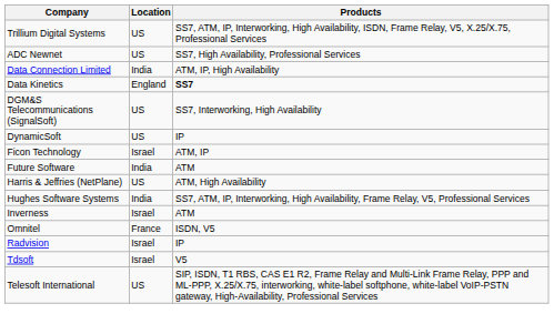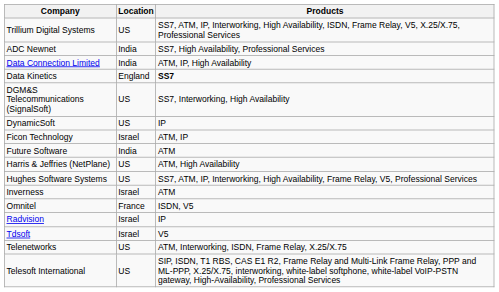ADC Newnet | Location: US -> India
Hughes Software Systems | Location: India -> US
+ row: Telenetworks | US | ATM, Interworking, ISDN, Frame Relay, X.25/X.75
